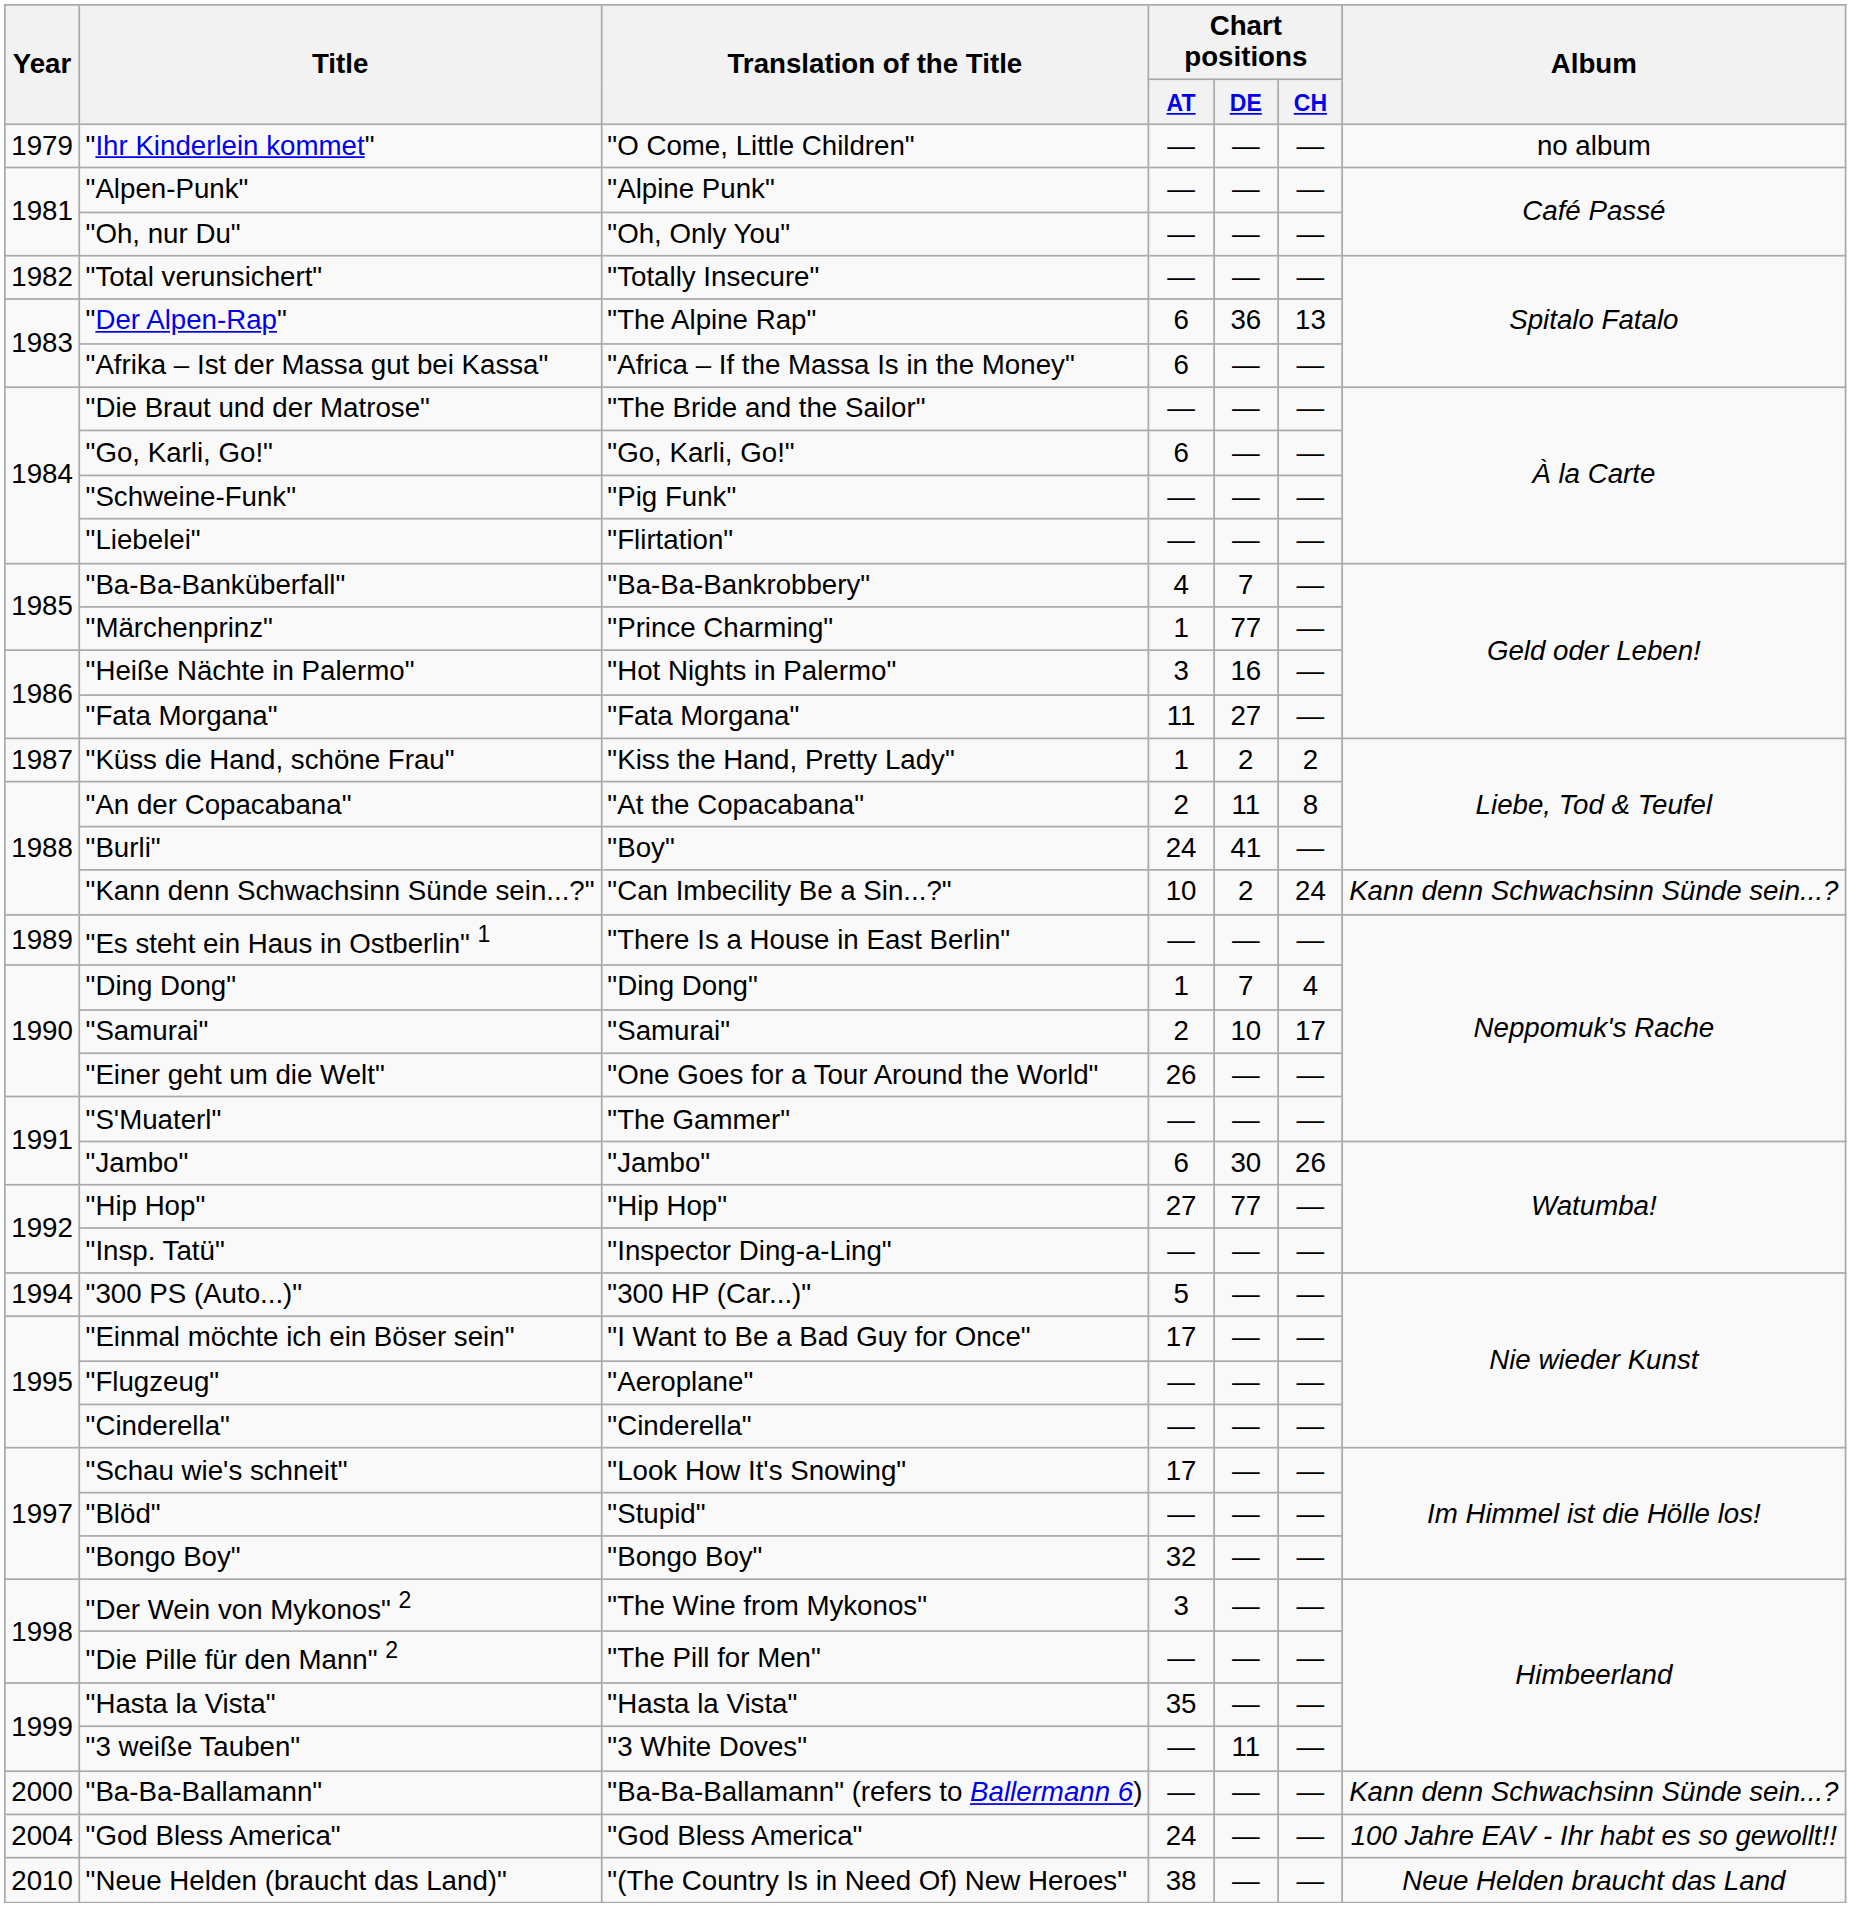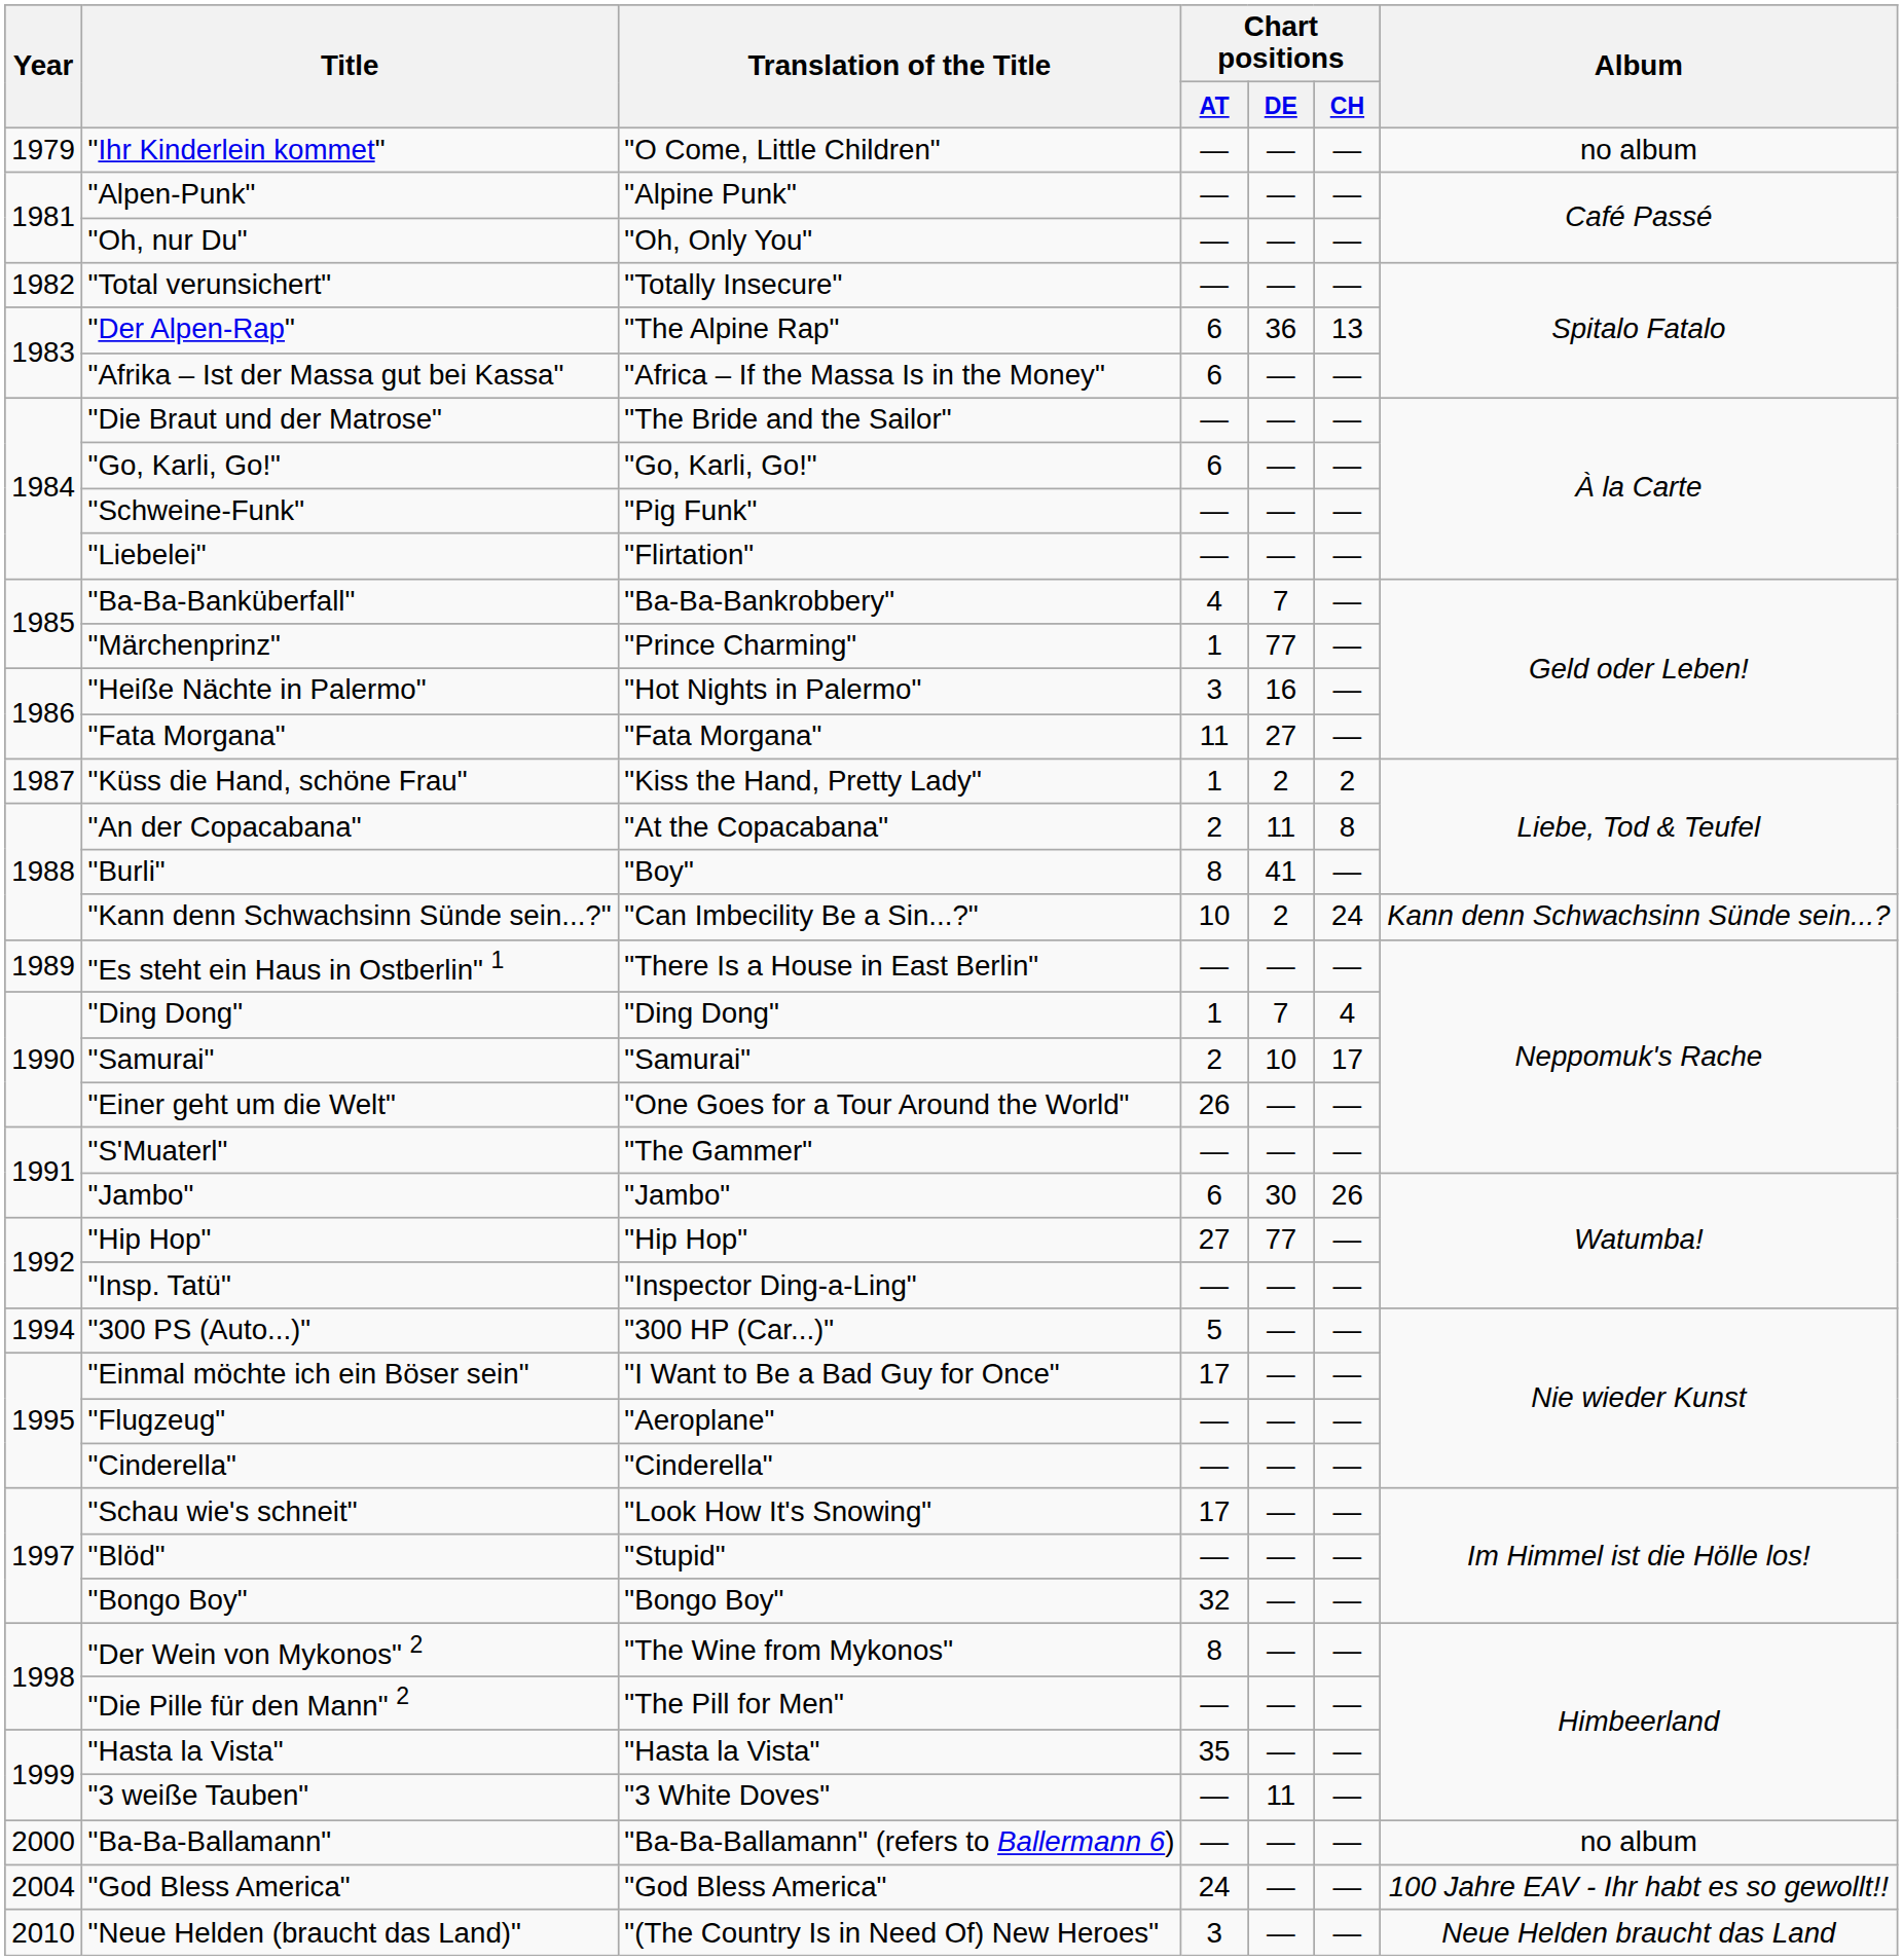"Burli" | Chart positions / AT: 24 -> 8
"Der Wein von Mykonos" 2 | Chart positions / AT: 3 -> 8
"Ba-Ba-Ballamann" | Album: Kann denn Schwachsinn Sünde sein...? -> no album
"Neue Helden (braucht das Land)" | Chart positions / AT: 38 -> 3
